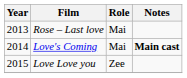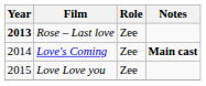Rose – Last love | Year: normal -> bold
Rose – Last love | Role: Mai -> Zee
Love's Coming | Role: Mai -> Zee
